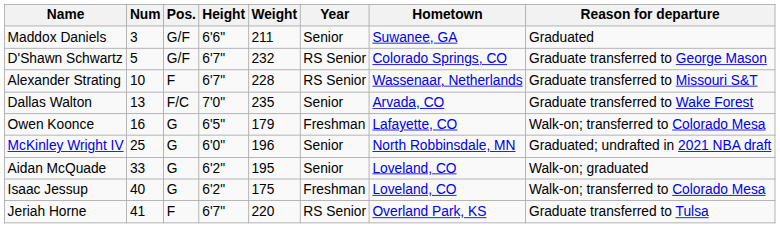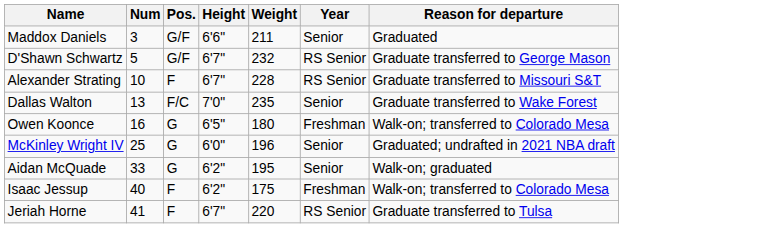- column: Hometown | Suwanee, GA | Colorado Springs, CO | Wassenaar, Netherlands | Arvada, CO | Lafayette, CO | North Robbinsdale, MN | Loveland, CO | Loveland, CO | Overland Park, KS
Owen Koonce | Weight: 179 -> 180
Isaac Jessup | Pos.: G -> F
